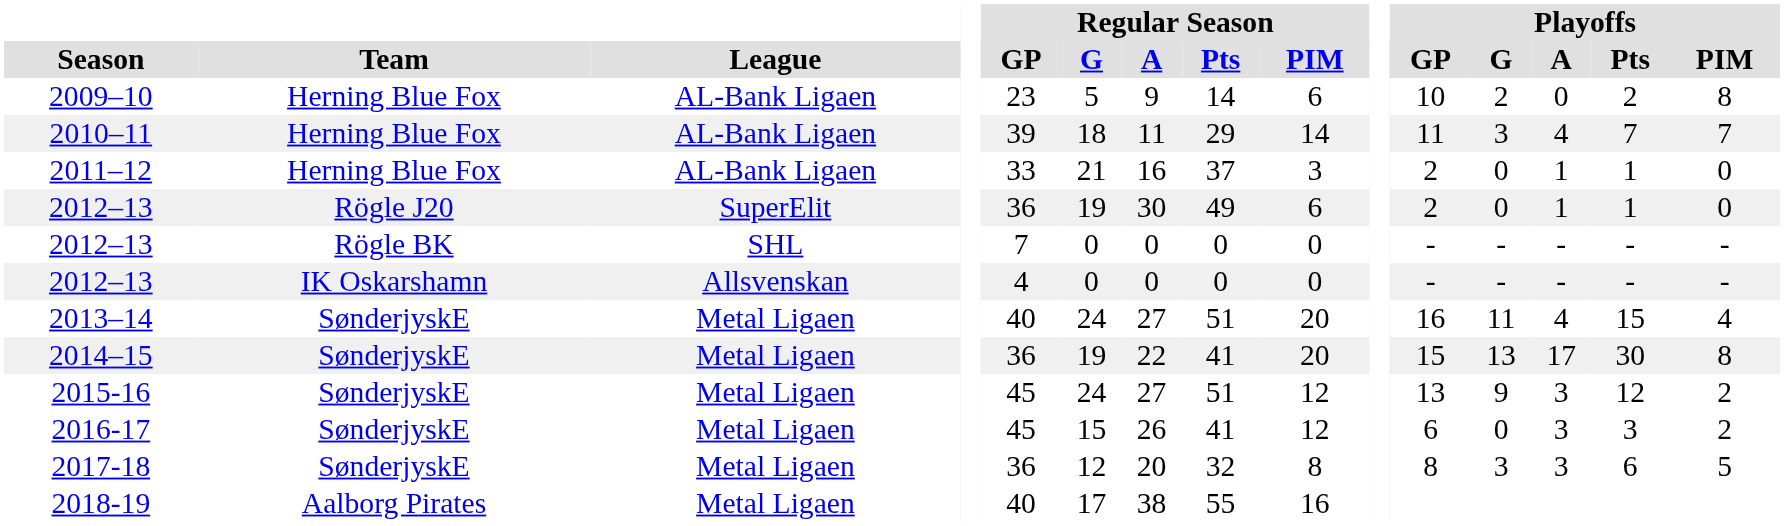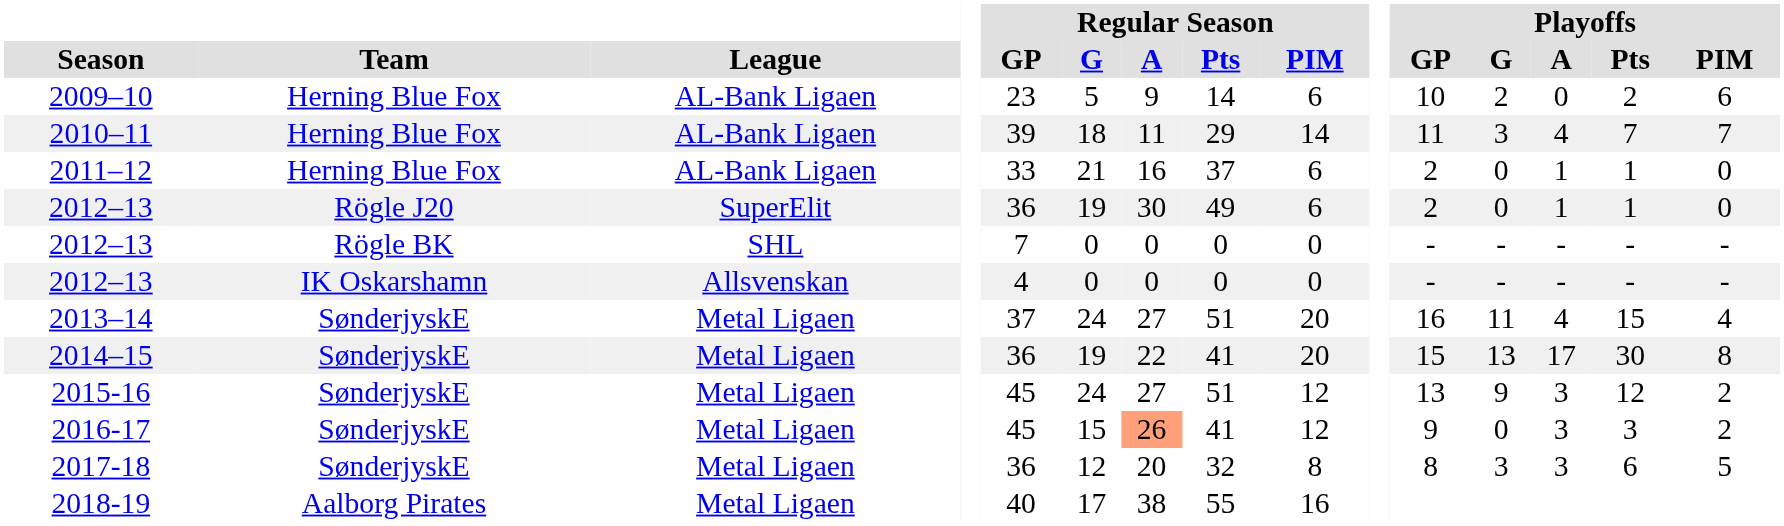2009–10 | Playoffs / PIM: 8 -> 6
2011–12 | Regular Season / PIM: 3 -> 6
2013–14 | Regular Season / GP: 40 -> 37
2016-17 | Regular Season / A: no background -> lightsalmon background
2016-17 | Playoffs / GP: 6 -> 9
